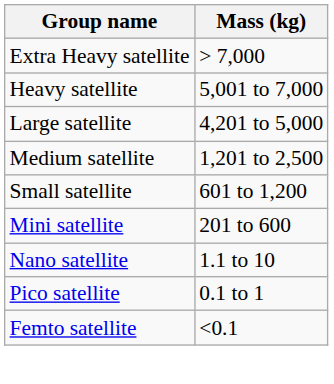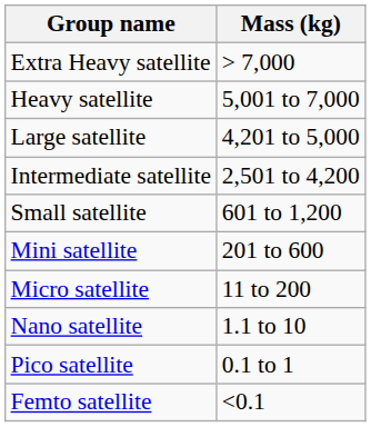+ row: Intermediate satellite | 2,501 to 4,200
- row: Medium satellite | 1,201 to 2,500
+ row: Micro satellite | 11 to 200
